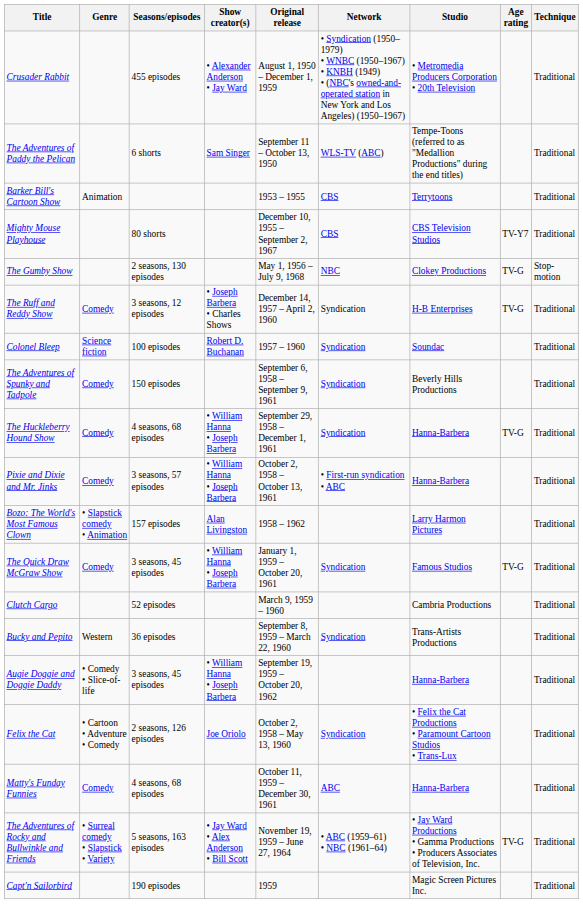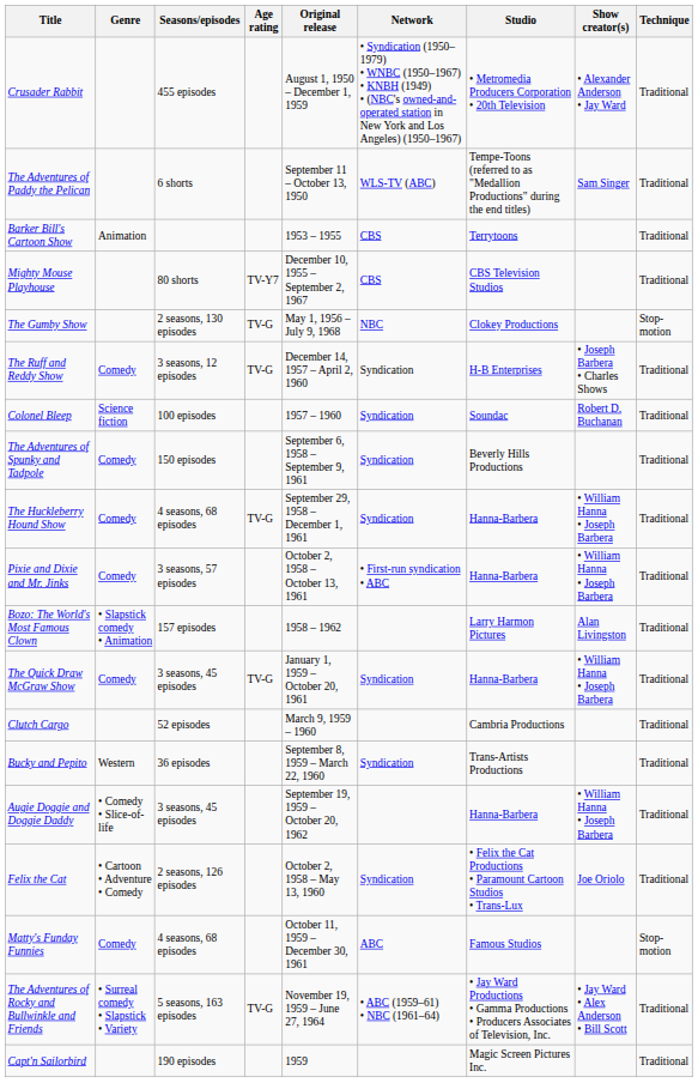columns swapped: Show creator(s) <-> Age rating
The Quick Draw McGraw Show | Studio: Famous Studios -> Hanna-Barbera
Matty's Funday Funnies | Studio: Hanna-Barbera -> Famous Studios
Matty's Funday Funnies | Technique: Traditional -> Stop-motion
